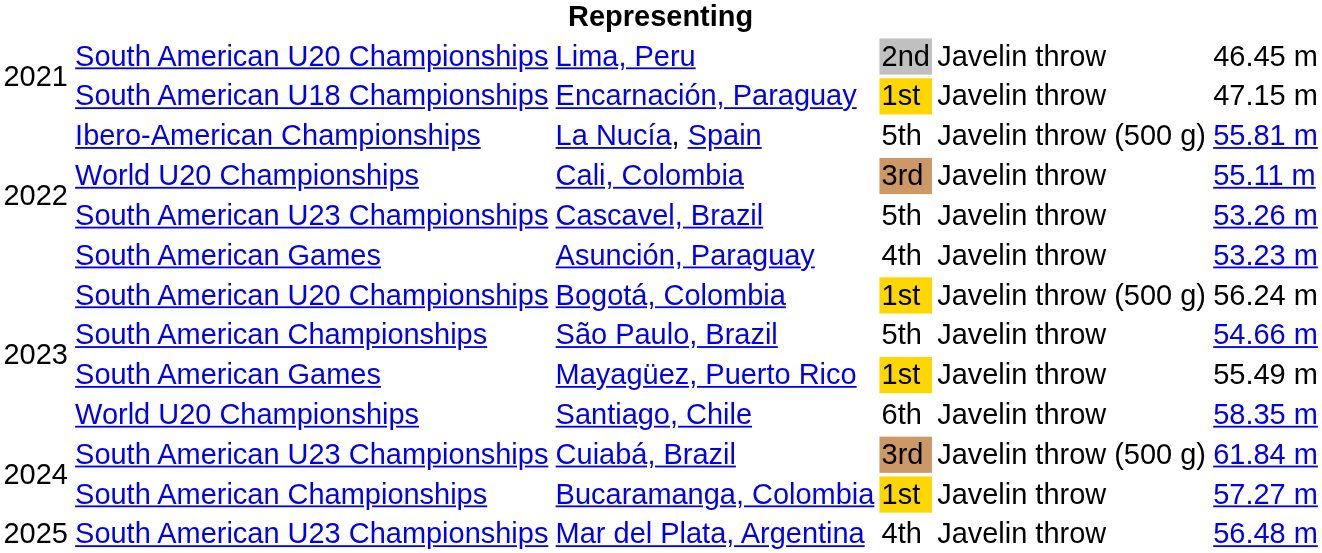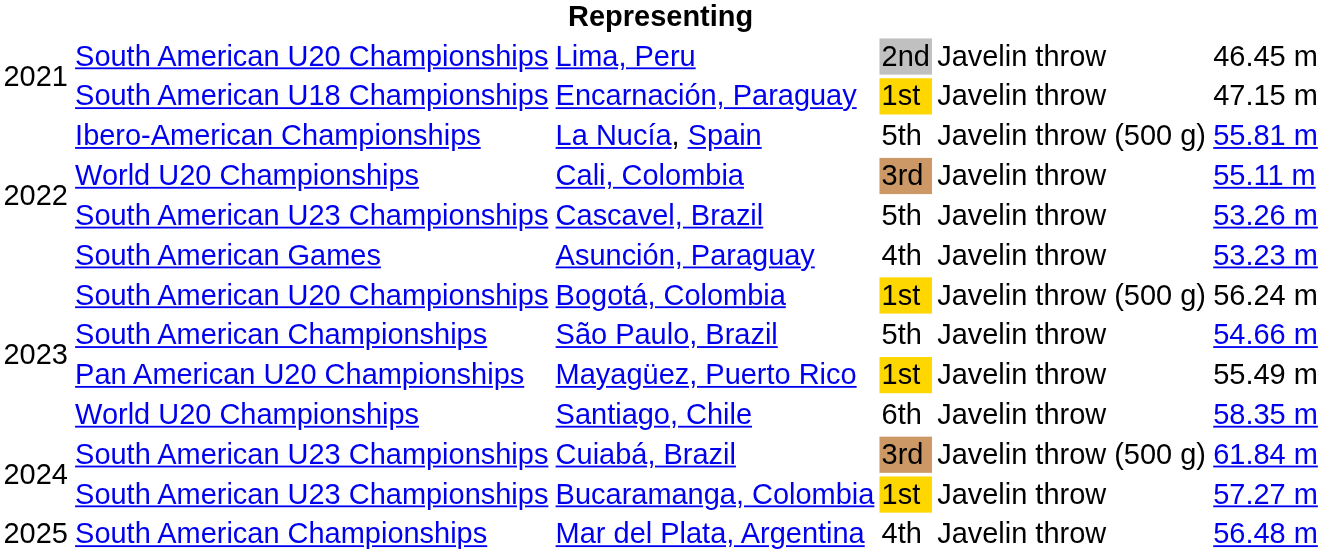Mayagüez, Puerto Rico | column 2: South American Games -> Pan American U20 Championships
Bucaramanga, Colombia | column 2: South American Championships -> South American U23 Championships
Mar del Plata, Argentina | column 2: South American U23 Championships -> South American Championships
